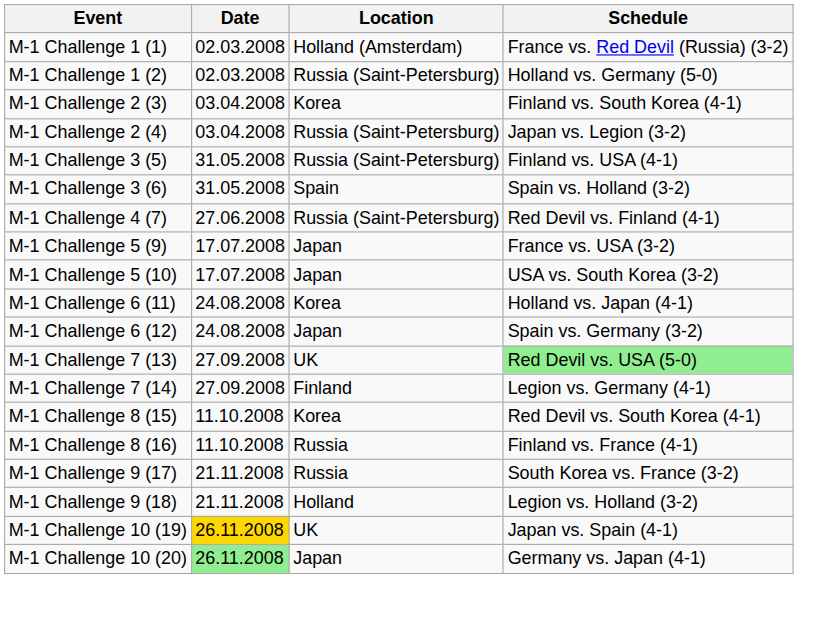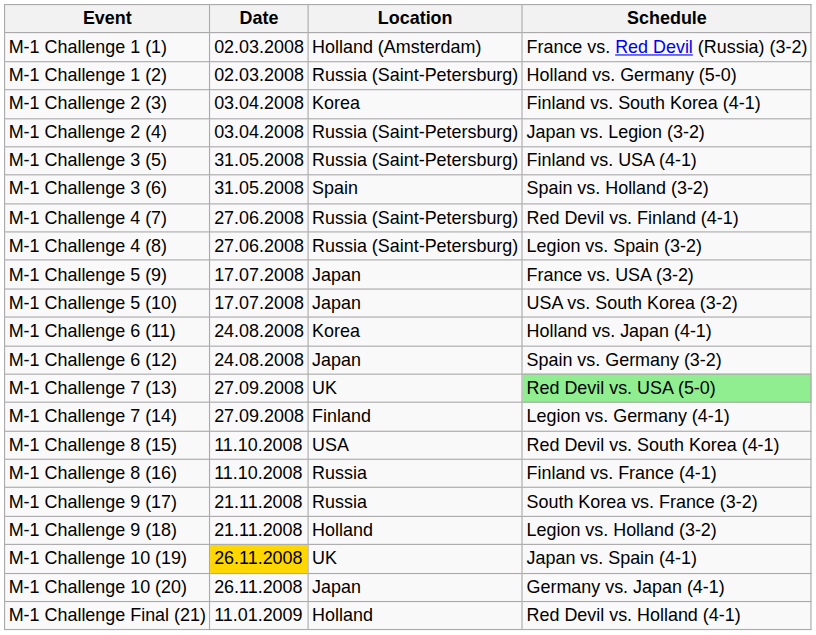+ row: M-1 Challenge 4 (8) | 27.06.2008 | Russia (Saint-Petersburg) | Legion vs. Spain (3-2)
M-1 Challenge 8 (15) | Location: Korea -> USA
M-1 Challenge 10 (20) | Date: lightgreen background -> no background
+ row: M-1 Challenge Final (21) | 11.01.2009 | Holland | Red Devil vs. Holland (4-1)
